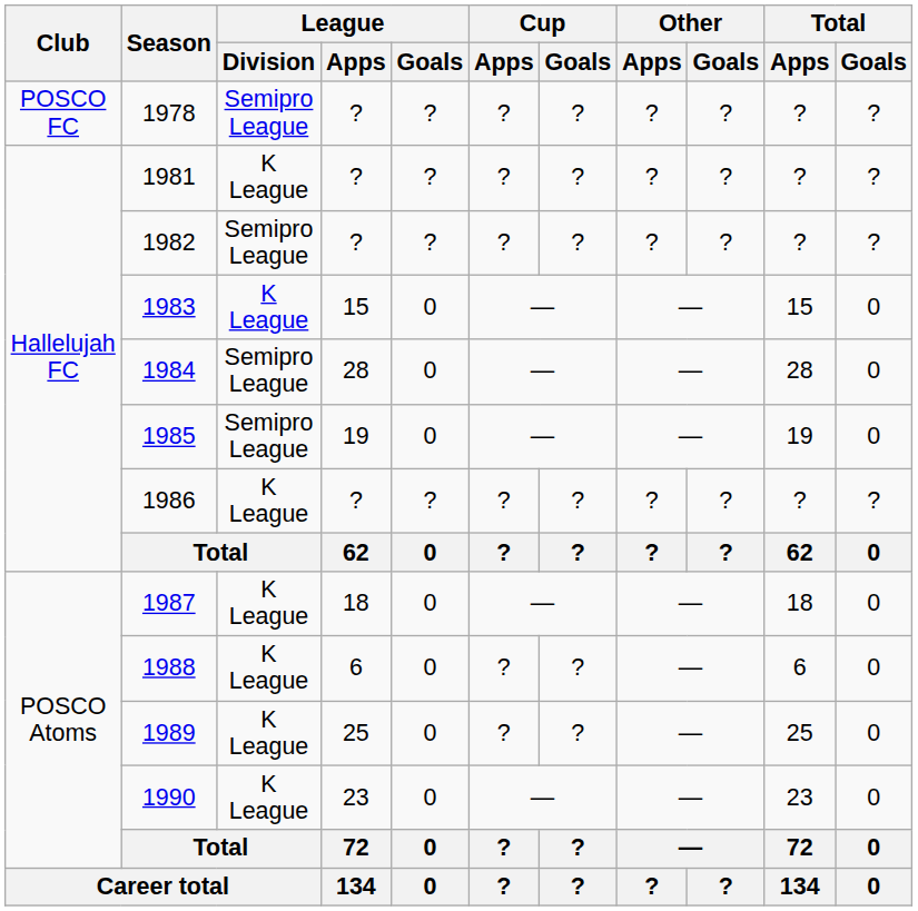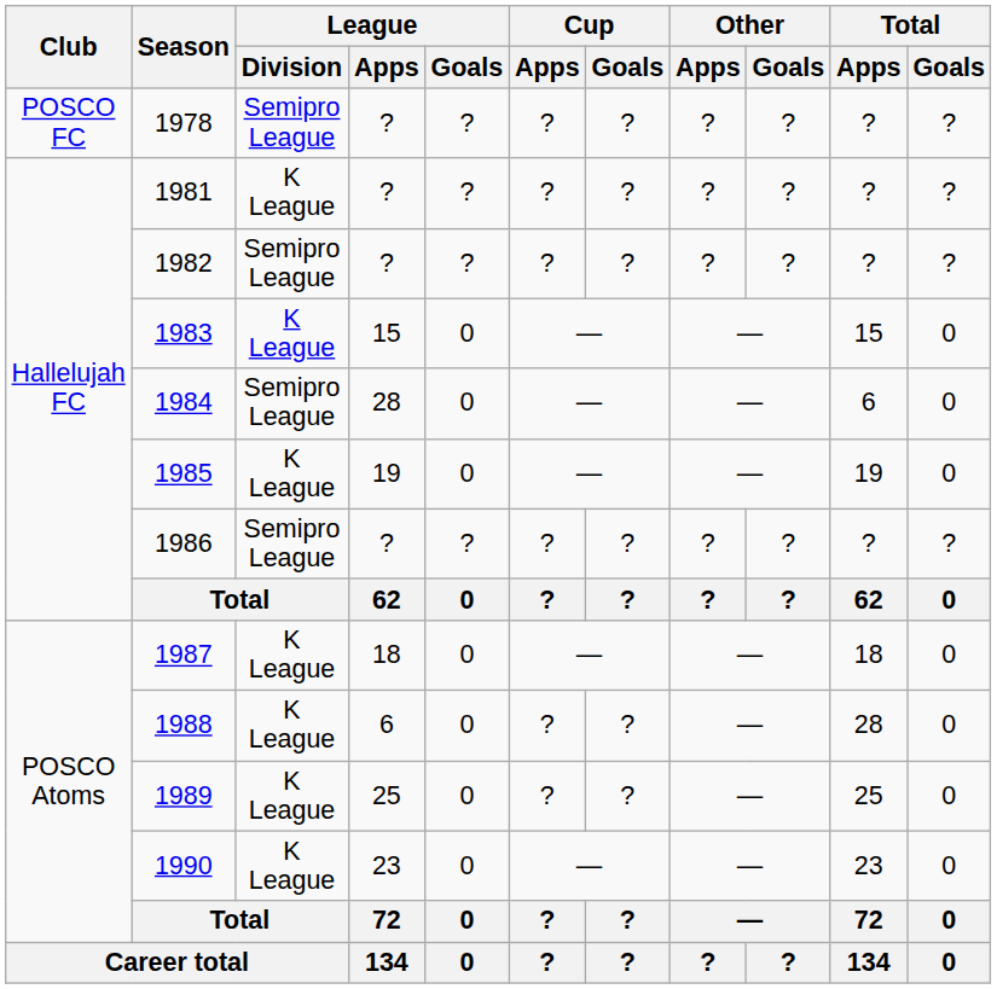1984 | Total / Apps: 28 -> 6
1985 | League / Division: Semipro League -> K League
1986 | League / Division: K League -> Semipro League
1988 | Total / Apps: 6 -> 28
